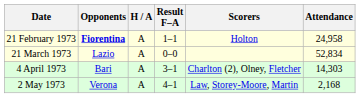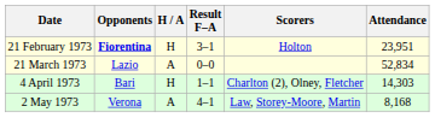21 February 1973 | H / A: A -> H
21 February 1973 | Result F–A: 1–1 -> 3–1
21 February 1973 | Attendance: 24,958 -> 23,951
4 April 1973 | H / A: A -> H
4 April 1973 | Result F–A: 3–1 -> 1–1
2 May 1973 | Attendance: 2,168 -> 8,168
